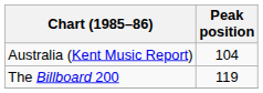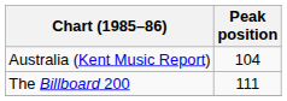The Billboard 200 | Peak position: 119 -> 111
